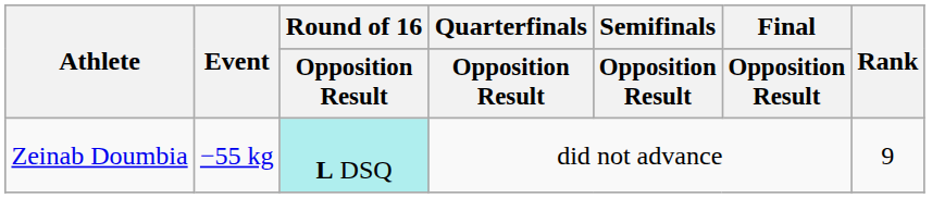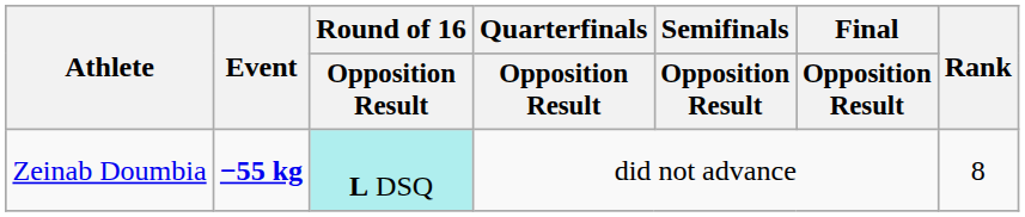Zeinab Doumbia | Event: normal -> bold
Zeinab Doumbia | Rank: 9 -> 8
